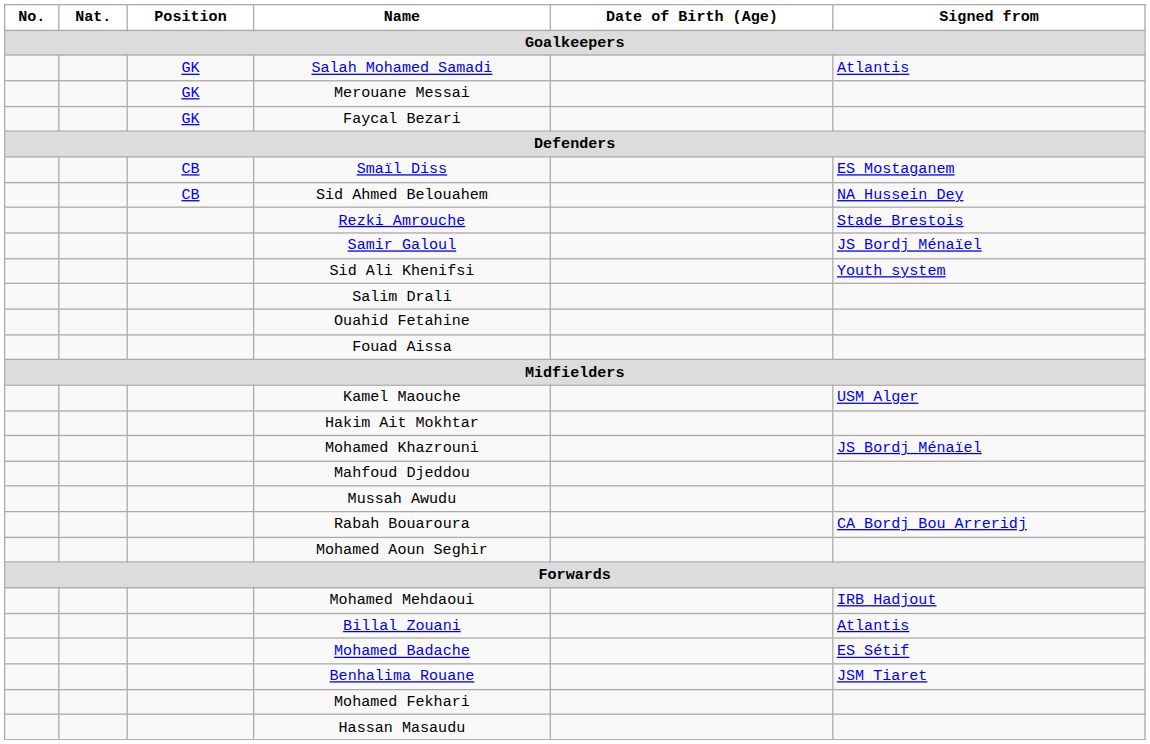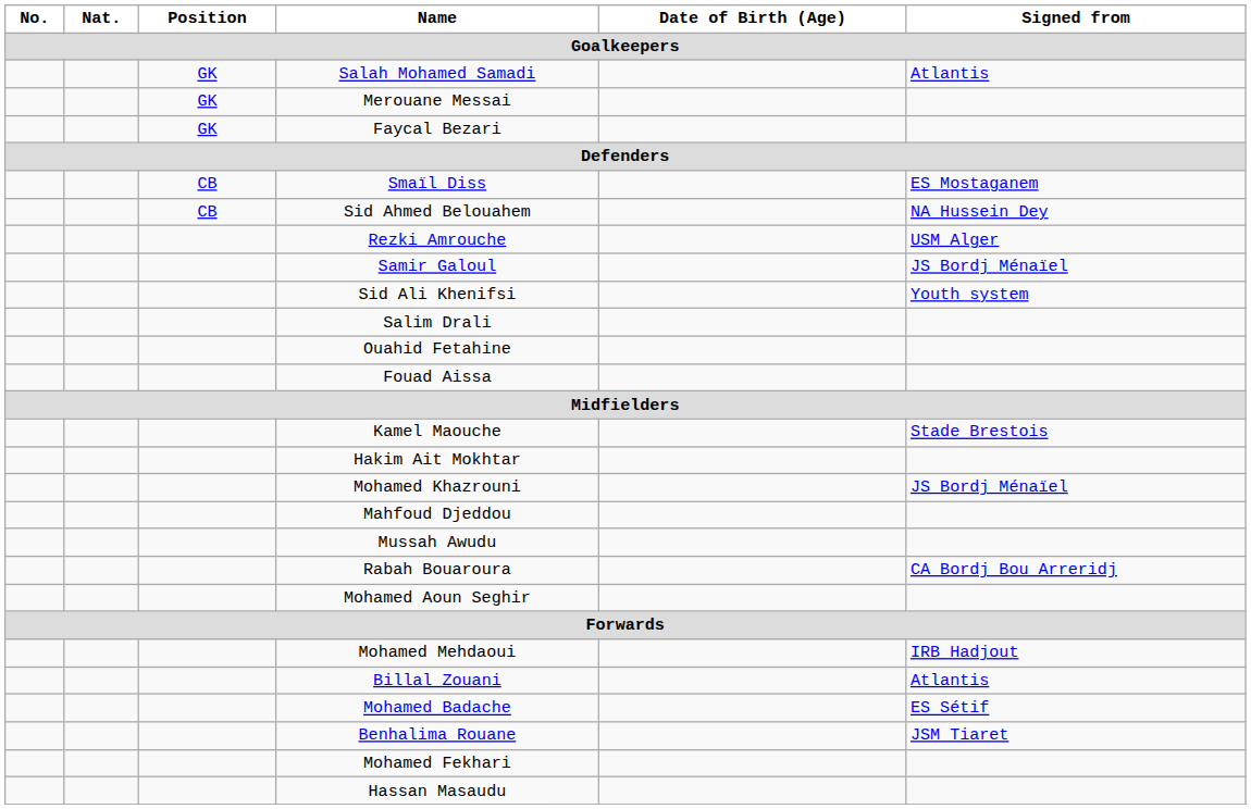Rezki Amrouche | Signed from: Stade Brestois -> USM Alger
Kamel Maouche | Signed from: USM Alger -> Stade Brestois
